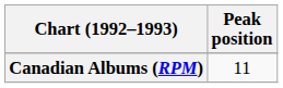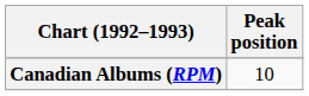Canadian Albums (RPM) | Peak position: 11 -> 10
